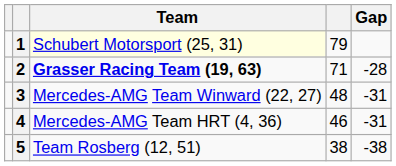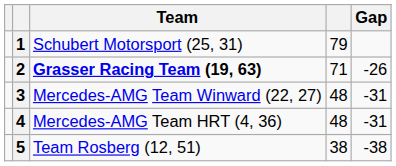1 | Team: lightyellow background -> no background
2 | Gap: -28 -> -26
4 | column 4: 46 -> 48
